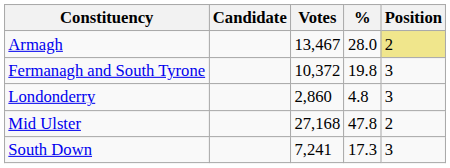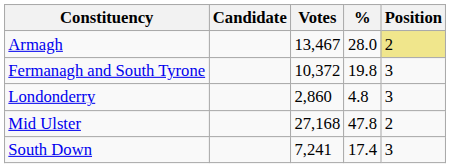South Down | %: 17.3 -> 17.4
